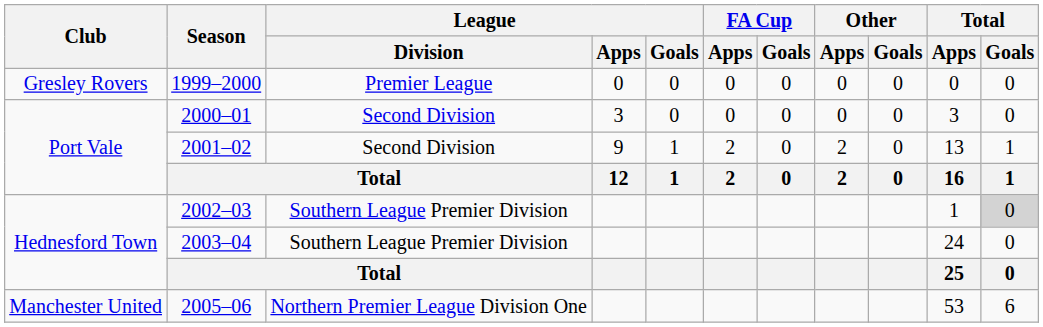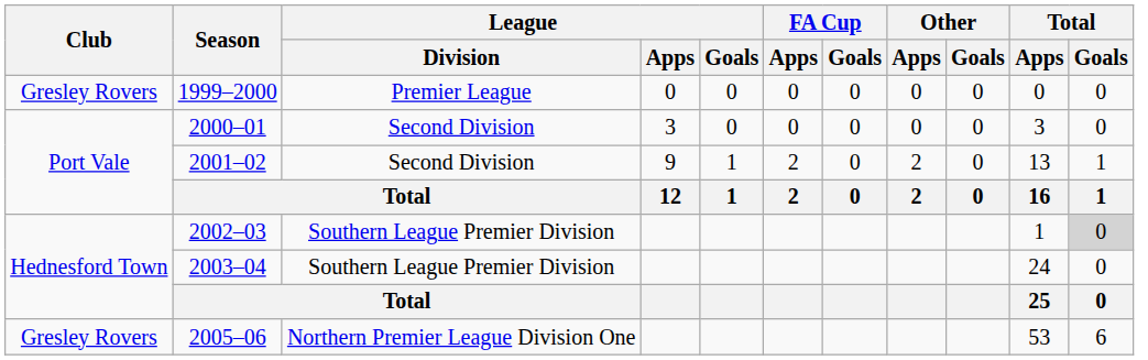2005–06 | Club: Manchester United -> Gresley Rovers
